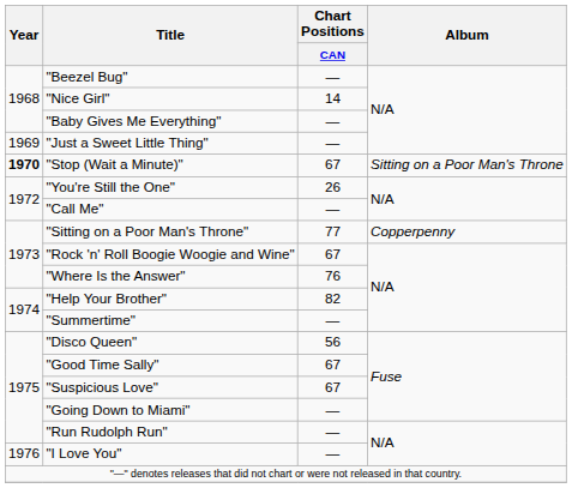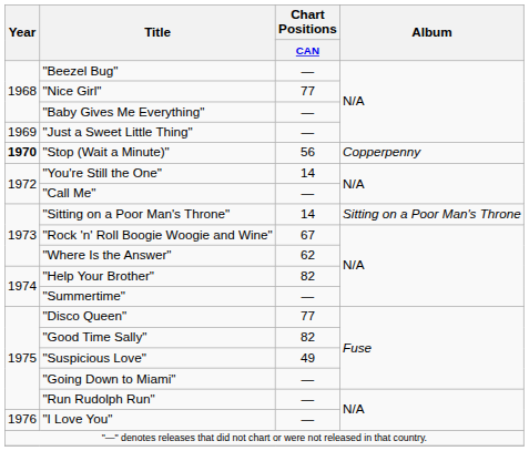"Nice Girl" | Chart Positions / CAN: 14 -> 77
"Stop (Wait a Minute)" | Chart Positions / CAN: 67 -> 56
"Stop (Wait a Minute)" | Album: Sitting on a Poor Man's Throne -> Copperpenny
"You're Still the One" | Chart Positions / CAN: 26 -> 14
"Sitting on a Poor Man's Throne" | Chart Positions / CAN: 77 -> 14
"Sitting on a Poor Man's Throne" | Album: Copperpenny -> Sitting on a Poor Man's Throne
"Where Is the Answer" | Chart Positions / CAN: 76 -> 62
"Disco Queen" | Chart Positions / CAN: 56 -> 77
"Good Time Sally" | Chart Positions / CAN: 67 -> 82
"Suspicious Love" | Chart Positions / CAN: 67 -> 49
